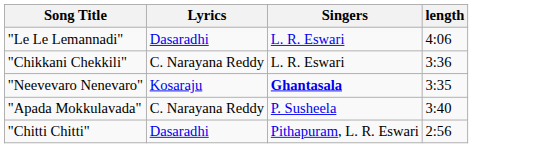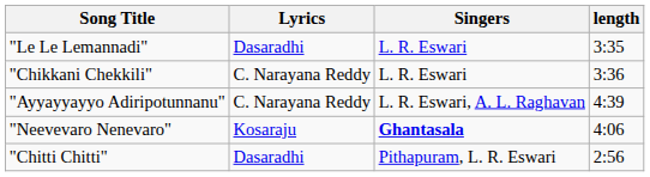"Le Le Lemannadi" | length: 4:06 -> 3:35
+ row: "Ayyayyayyo Adiripotunnanu" | C. Narayana Reddy | L. R. Eswari, A. L. Raghavan | 4:39
"Neevevaro Nenevaro" | length: 3:35 -> 4:06
- row: "Apada Mokkulavada" | C. Narayana Reddy | P. Susheela | 3:40
